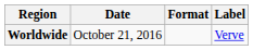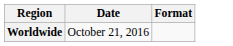- column: Label | Verve
